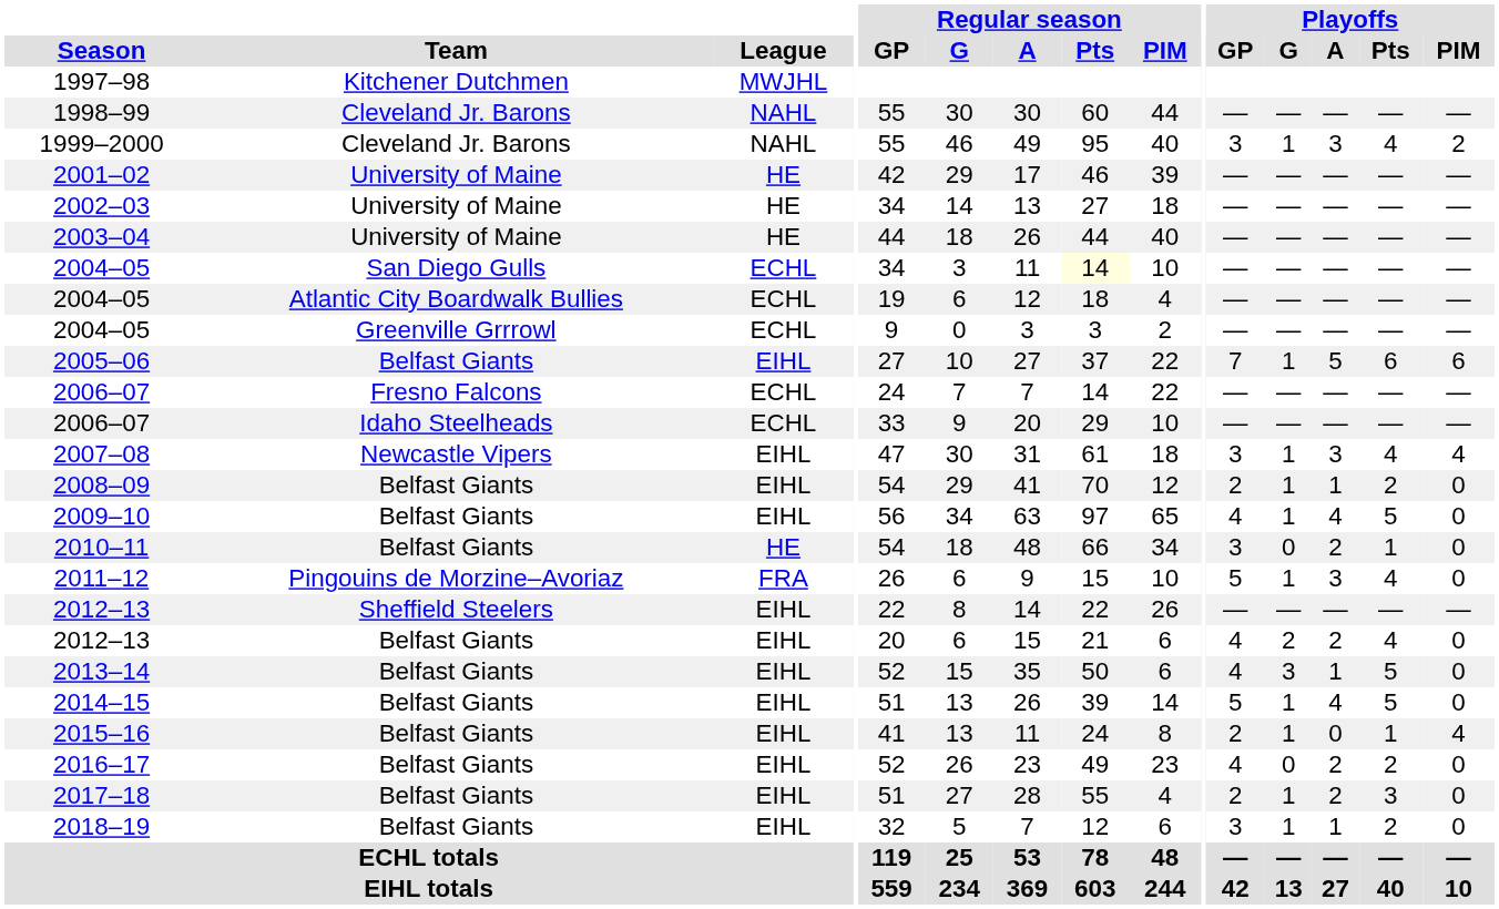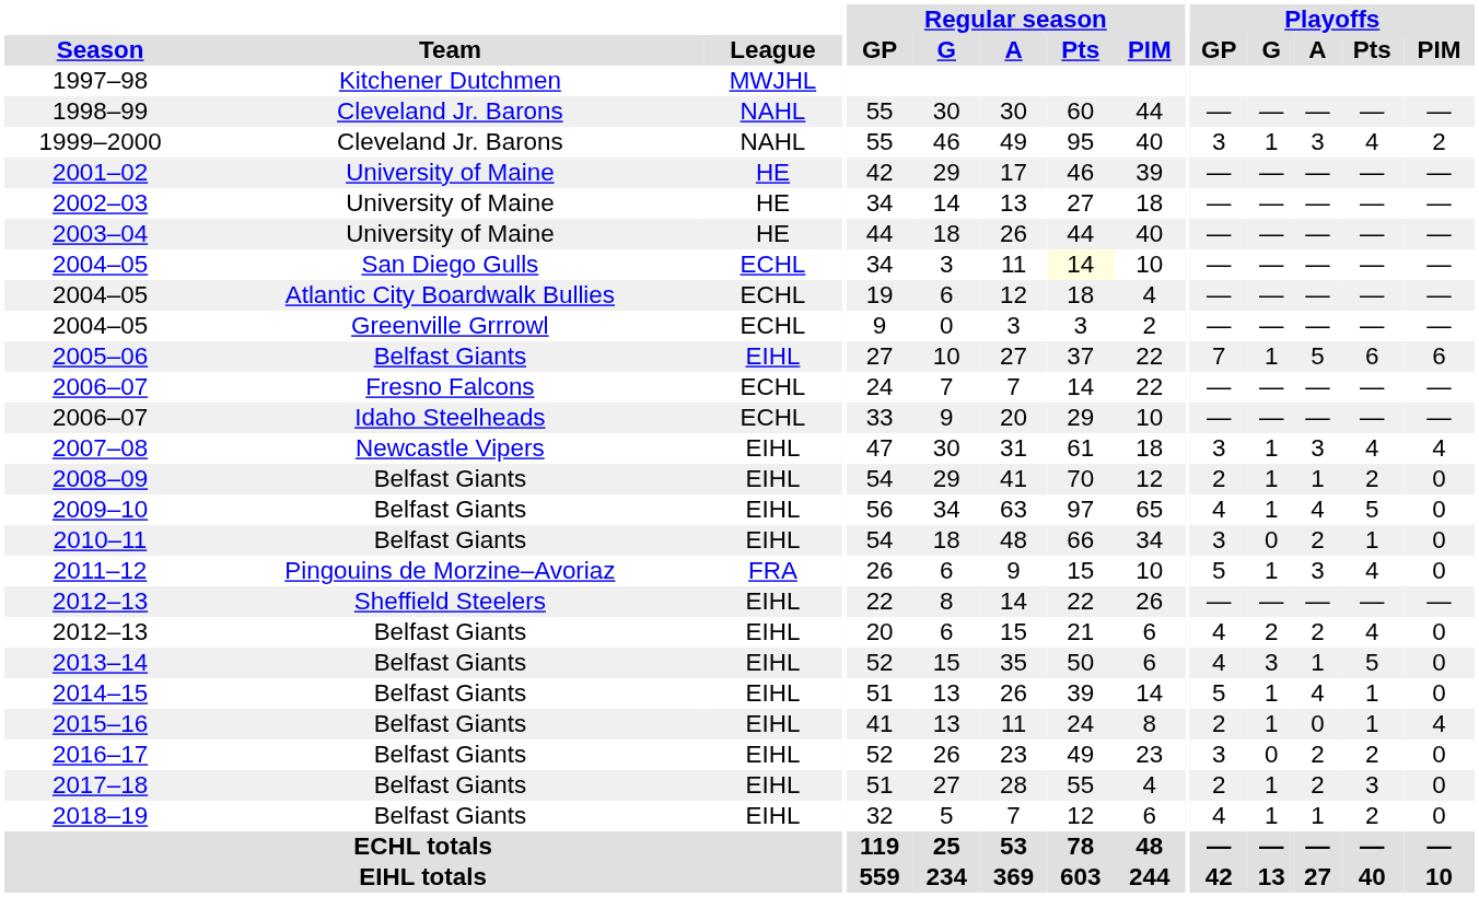2010–11 | League: HE -> EIHL
2014–15 | Playoffs / Pts: 5 -> 1
2016–17 | Playoffs / GP: 4 -> 3
2018–19 | Playoffs / GP: 3 -> 4
